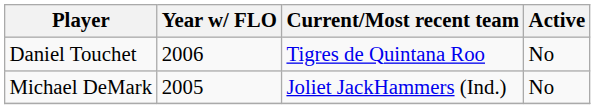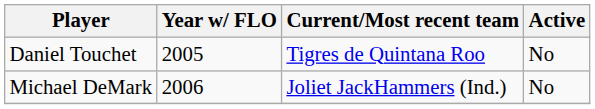Daniel Touchet | Year w/ FLO: 2006 -> 2005
Michael DeMark | Year w/ FLO: 2005 -> 2006
